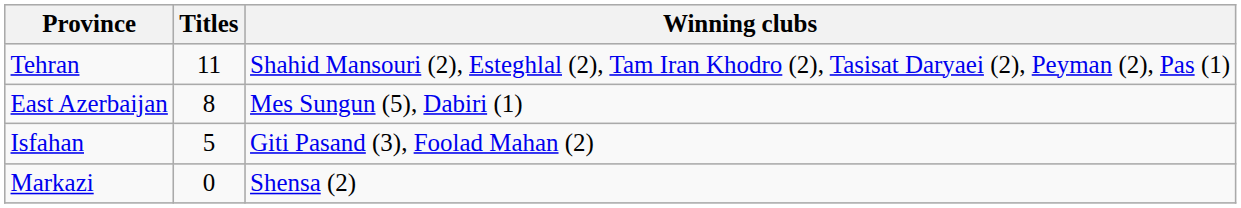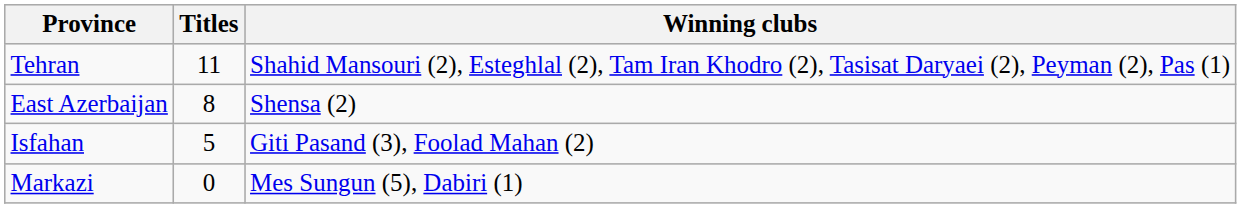East Azerbaijan | Winning clubs: Mes Sungun (5), Dabiri (1) -> Shensa (2)
Markazi | Winning clubs: Shensa (2) -> Mes Sungun (5), Dabiri (1)
